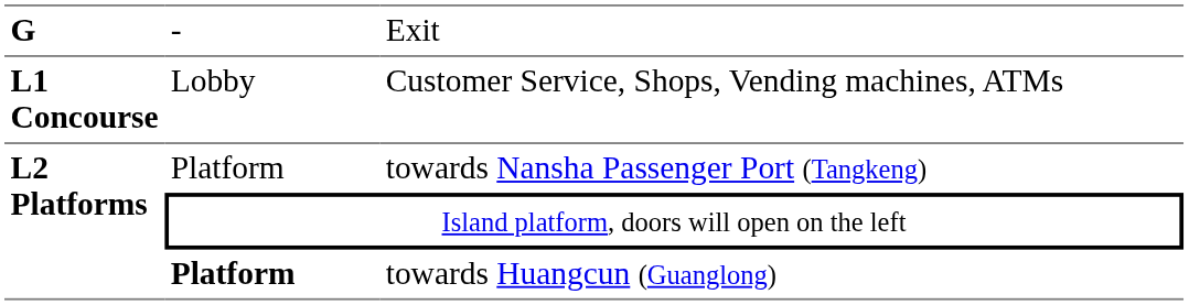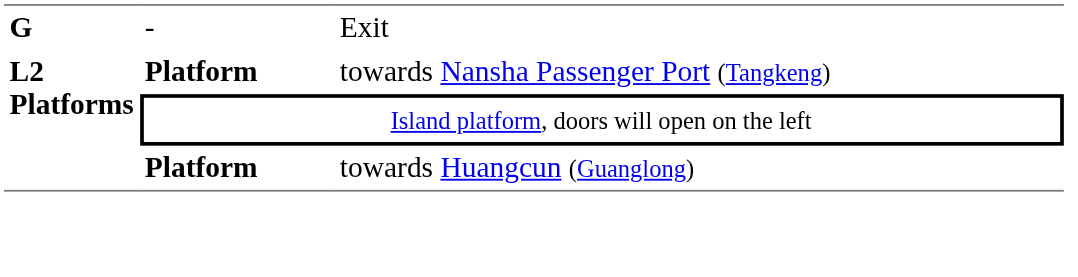- row: L1 Concourse | Lobby | Customer Service, Shops, Vending machines, ATMs
towards Nansha Passenger Port (Tangkeng) | column 2: normal -> bold
